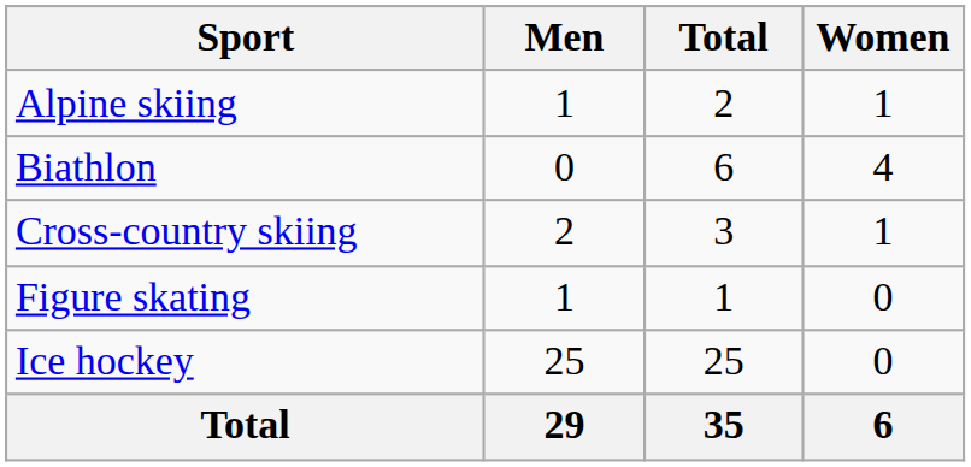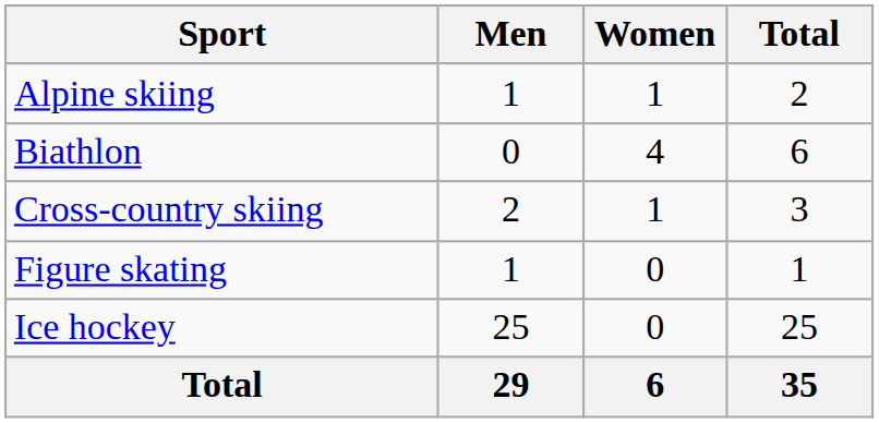columns swapped: Women <-> Total
